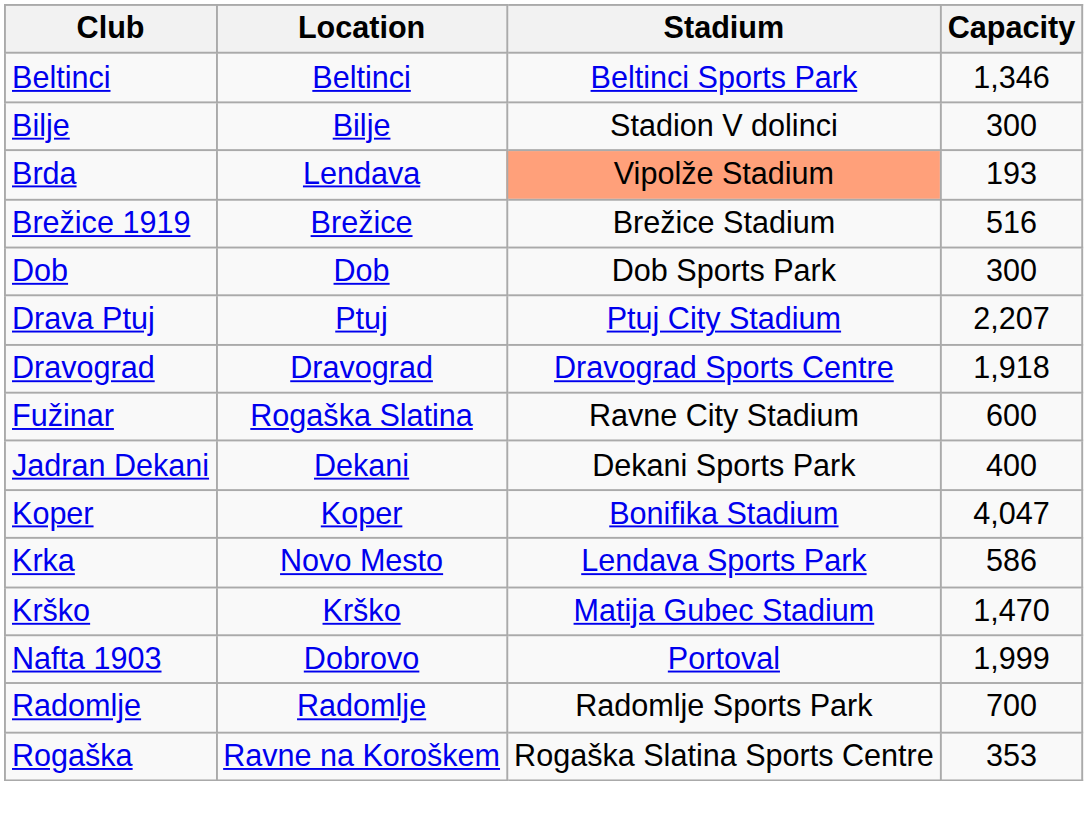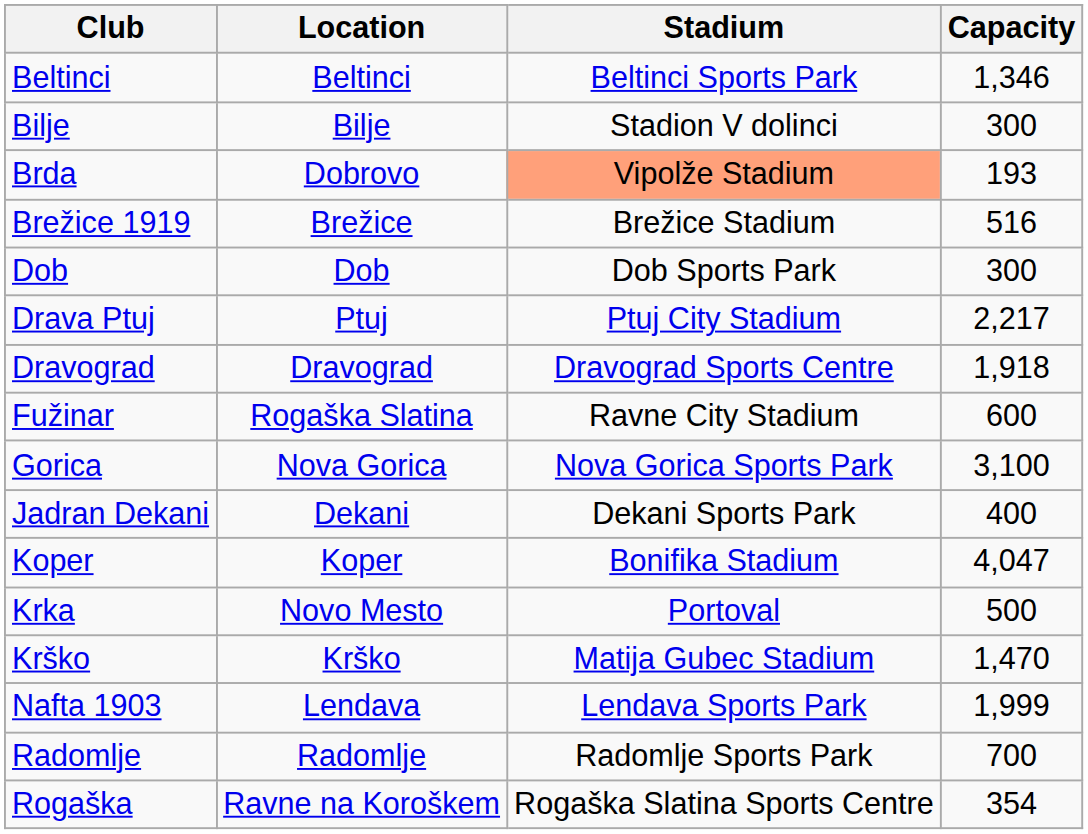Brda | Location: Lendava -> Dobrovo
Drava Ptuj | Capacity: 2,207 -> 2,217
+ row: Gorica | Nova Gorica | Nova Gorica Sports Park | 3,100
Krka | Stadium: Lendava Sports Park -> Portoval
Krka | Capacity: 586 -> 500
Nafta 1903 | Location: Dobrovo -> Lendava
Nafta 1903 | Stadium: Portoval -> Lendava Sports Park
Rogaška | Capacity: 353 -> 354
